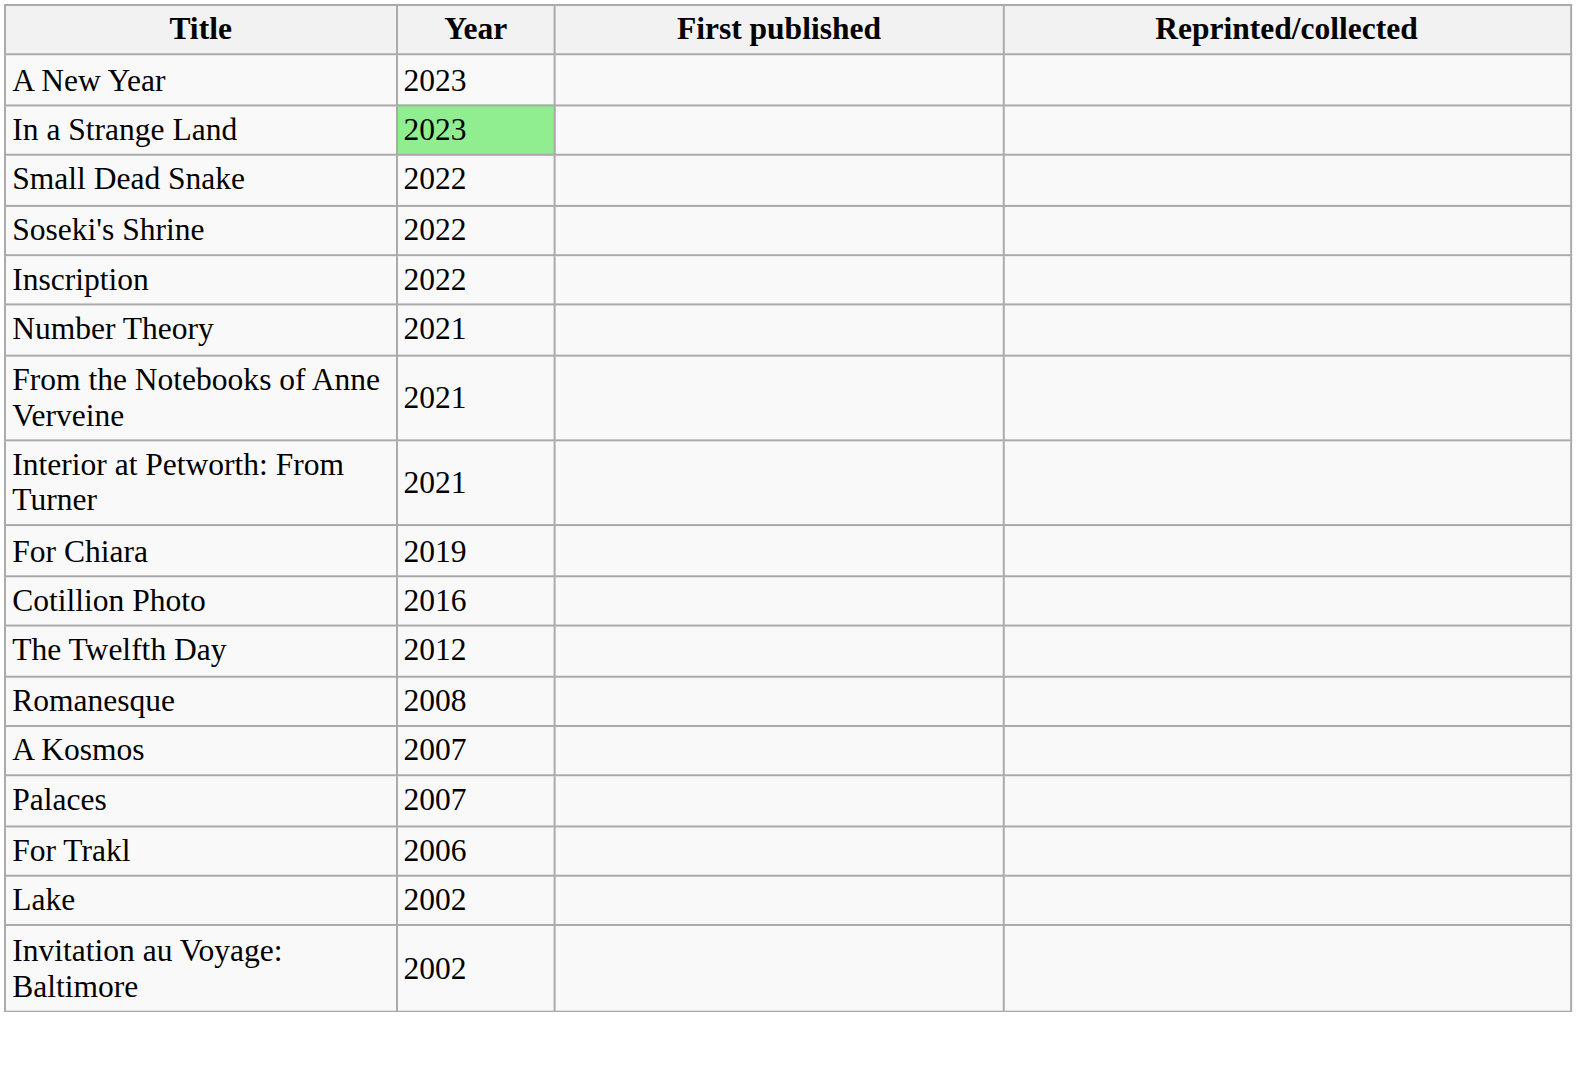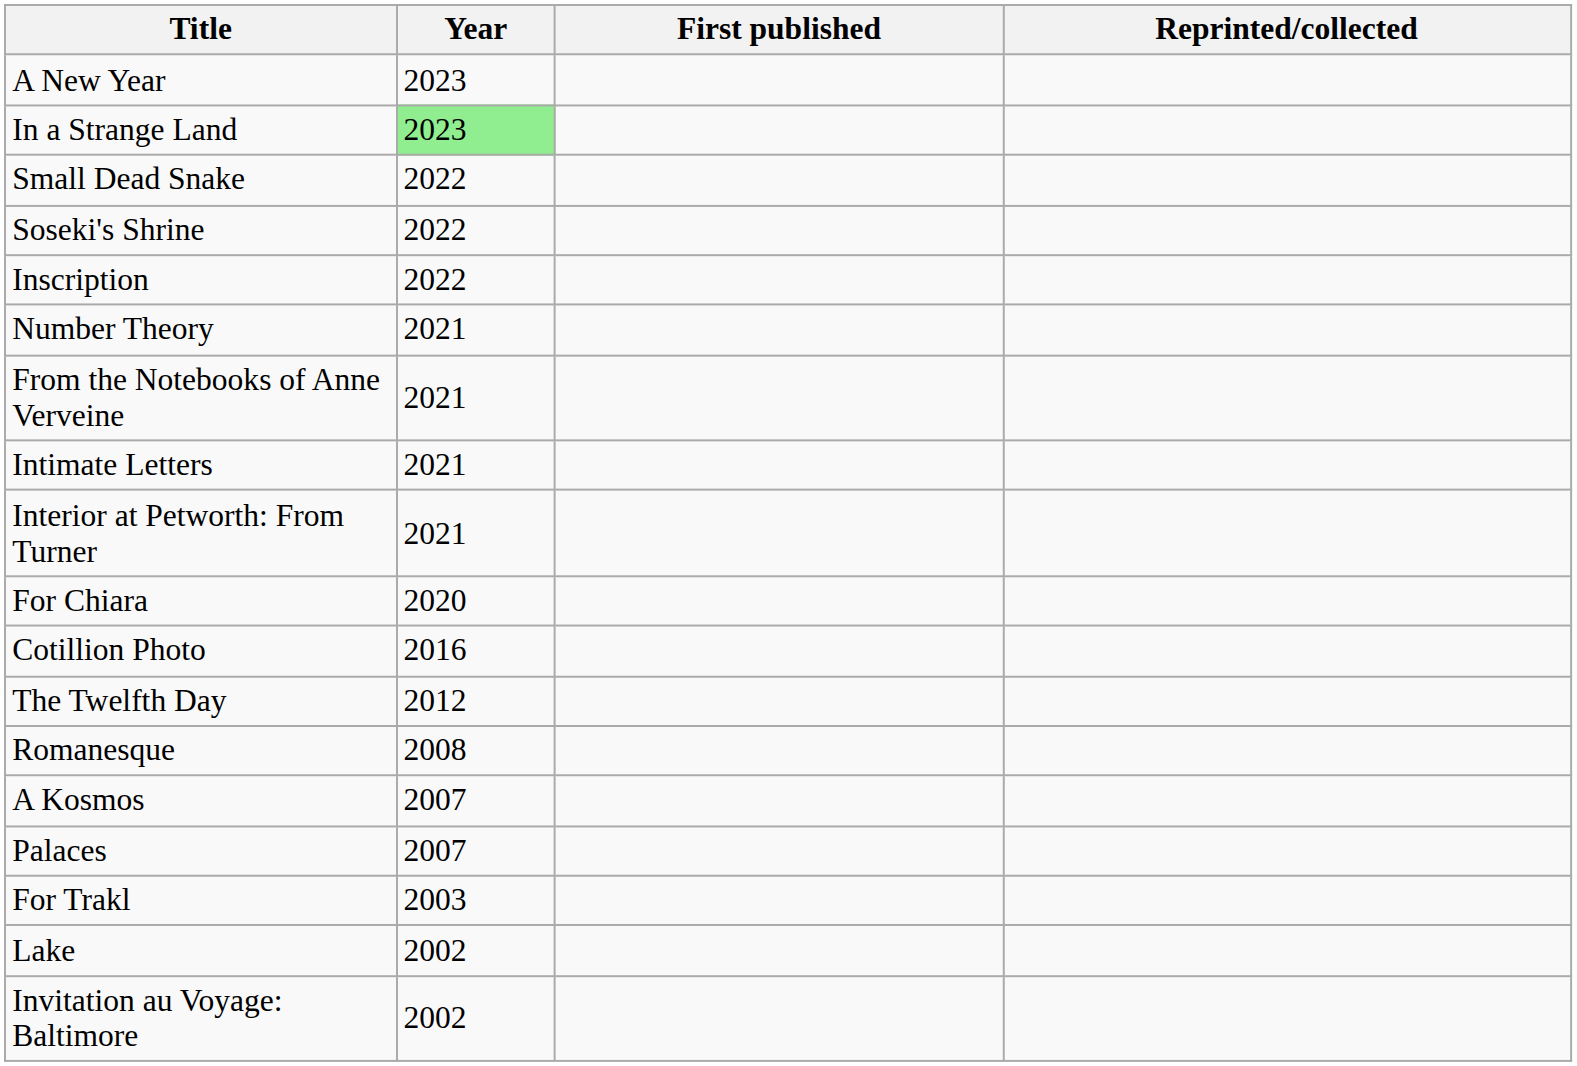+ row: Intimate Letters | 2021
For Chiara | Year: 2019 -> 2020
For Trakl | Year: 2006 -> 2003
